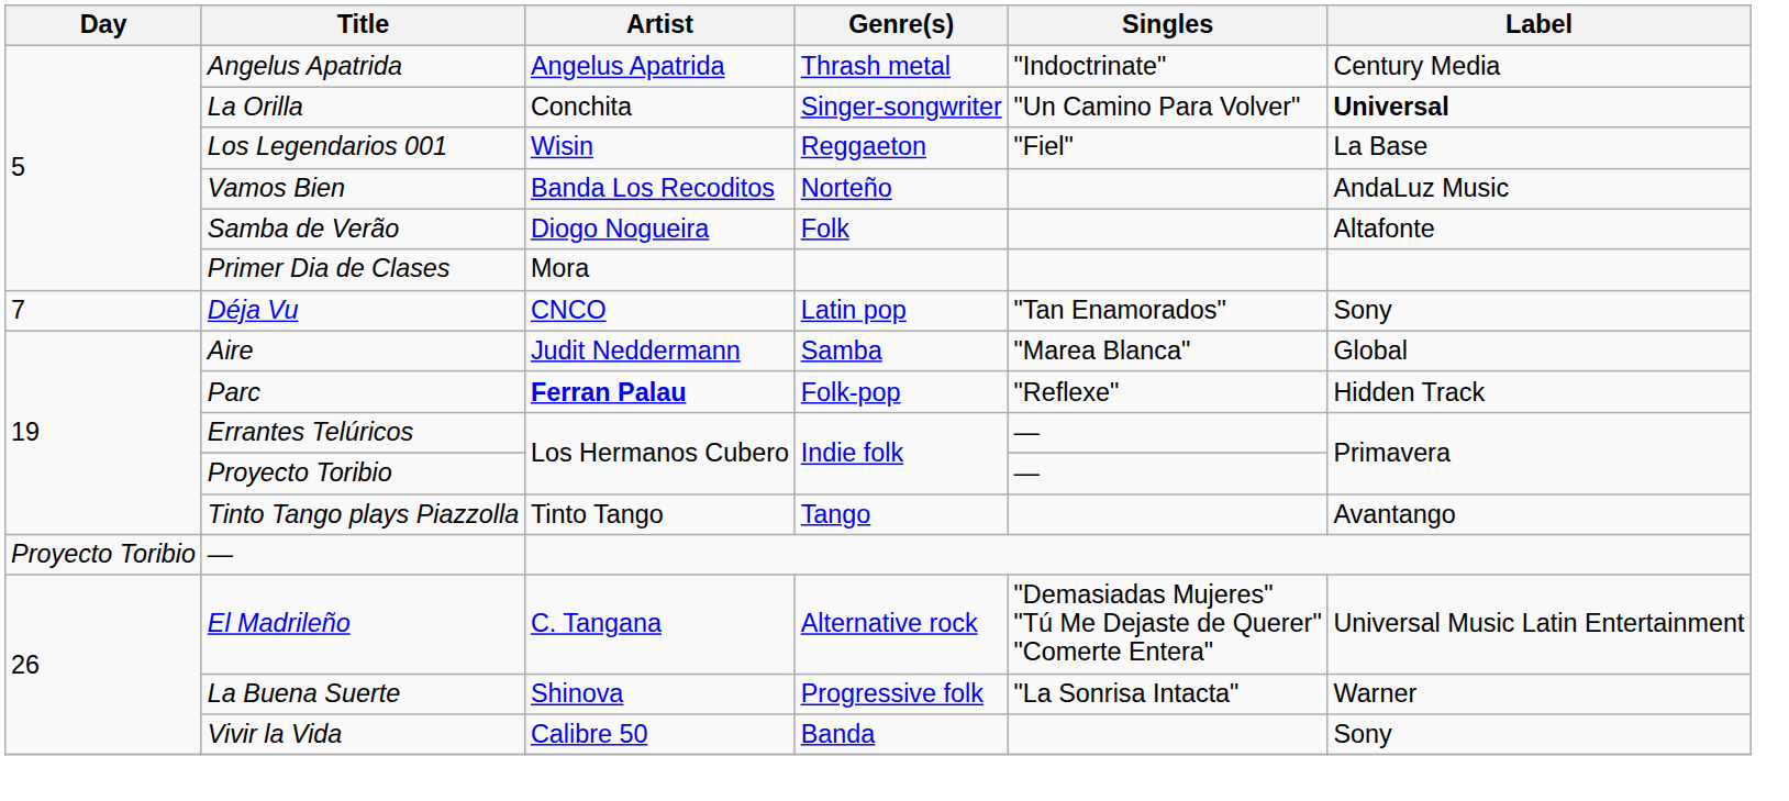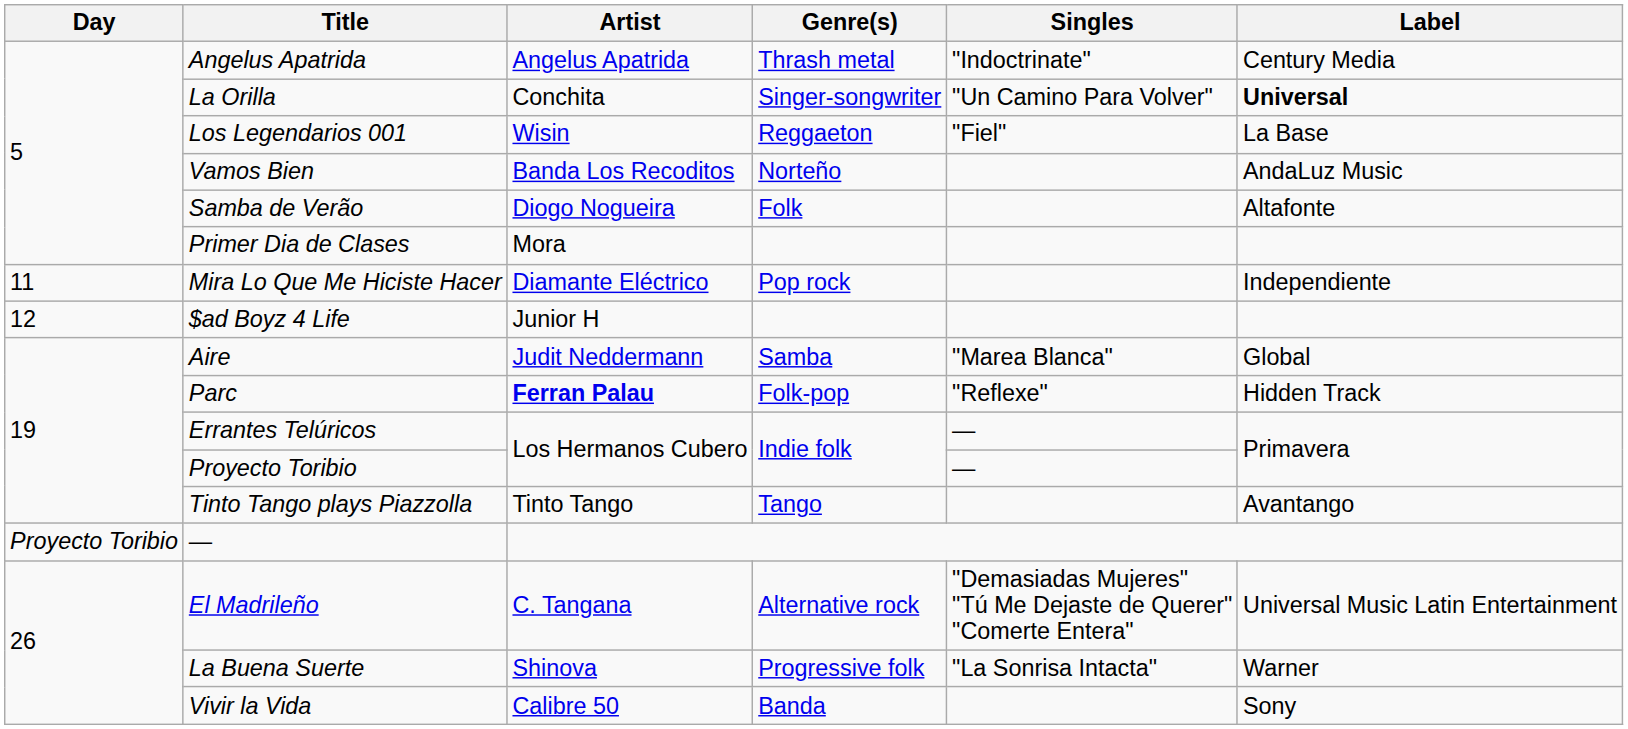- row: 7 | Déja Vu | CNCO | Latin pop | "Tan Enamorados" | Sony
+ row: 11 | Mira Lo Que Me Hiciste Hacer | Diamante Eléctrico | Pop rock | Independiente
+ row: 12 | $ad Boyz 4 Life | Junior H
